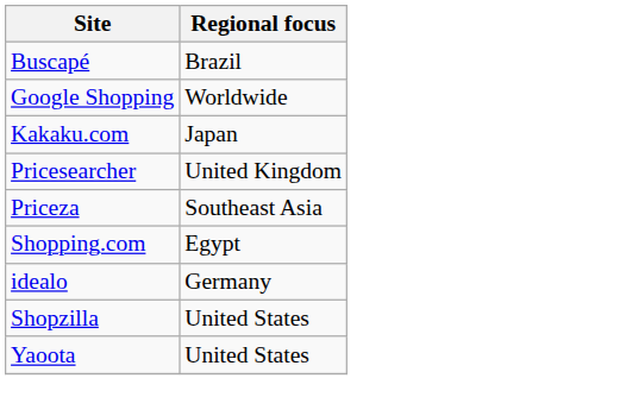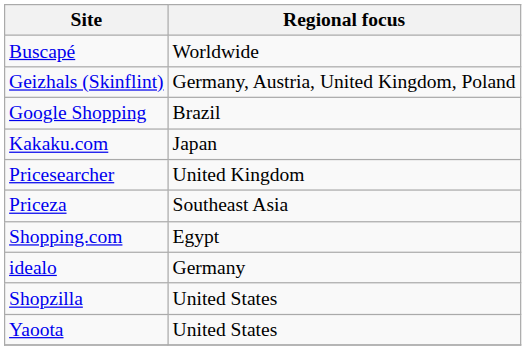Buscapé | Regional focus: Brazil -> Worldwide
+ row: Geizhals (Skinflint) | Germany, Austria, United Kingdom, Poland
Google Shopping | Regional focus: Worldwide -> Brazil
